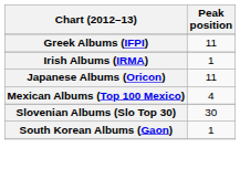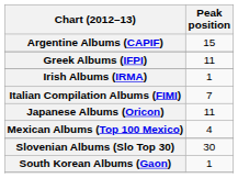+ row: Argentine Albums (CAPIF) | 15
+ row: Italian Compilation Albums (FIMI) | 7
